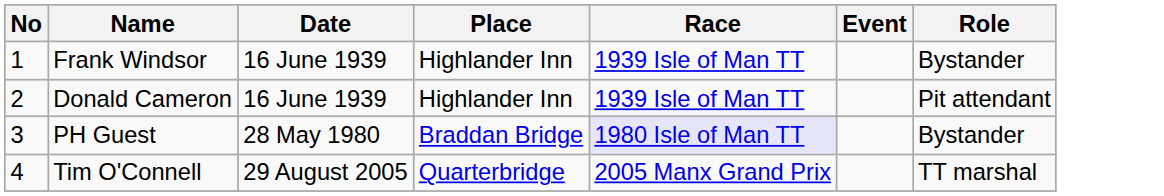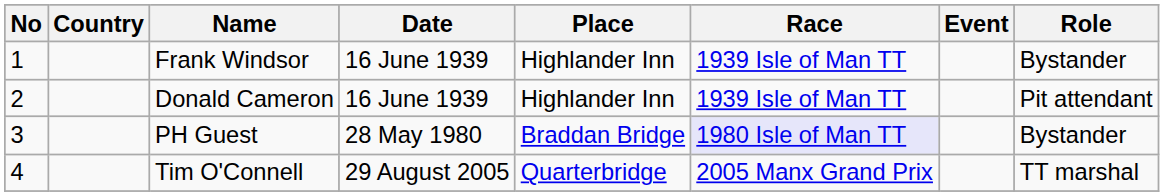+ column: Country
